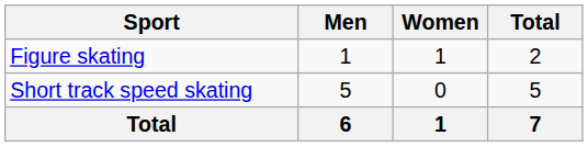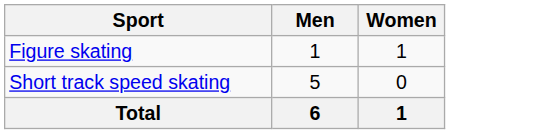- column: Total | 2 | 5 | 7
